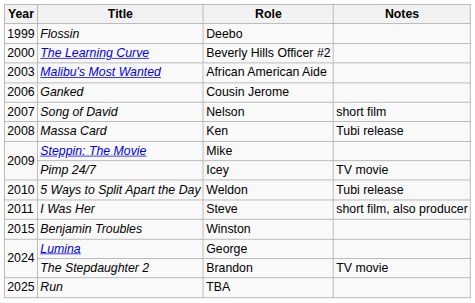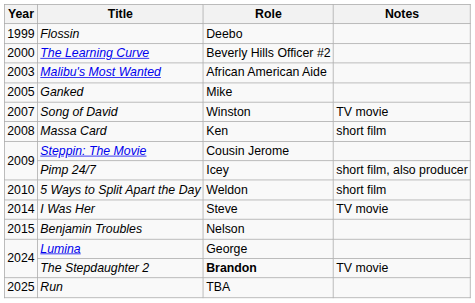Ganked | Year: 2006 -> 2005
Ganked | Role: Cousin Jerome -> Mike
Song of David | Role: Nelson -> Winston
Song of David | Notes: short film -> TV movie
Massa Card | Notes: Tubi release -> short film
Steppin: The Movie | Role: Mike -> Cousin Jerome
Pimp 24/7 | Notes: TV movie -> short film, also producer
5 Ways to Split Apart the Day | Notes: Tubi release -> short film
I Was Her | Year: 2011 -> 2014
I Was Her | Notes: short film, also producer -> TV movie
Benjamin Troubles | Role: Winston -> Nelson
The Stepdaughter 2 | Role: normal -> bold
